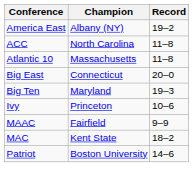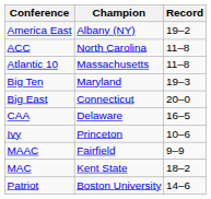rows swapped: Big East <-> Big Ten
+ row: CAA | Delaware | 16–5
